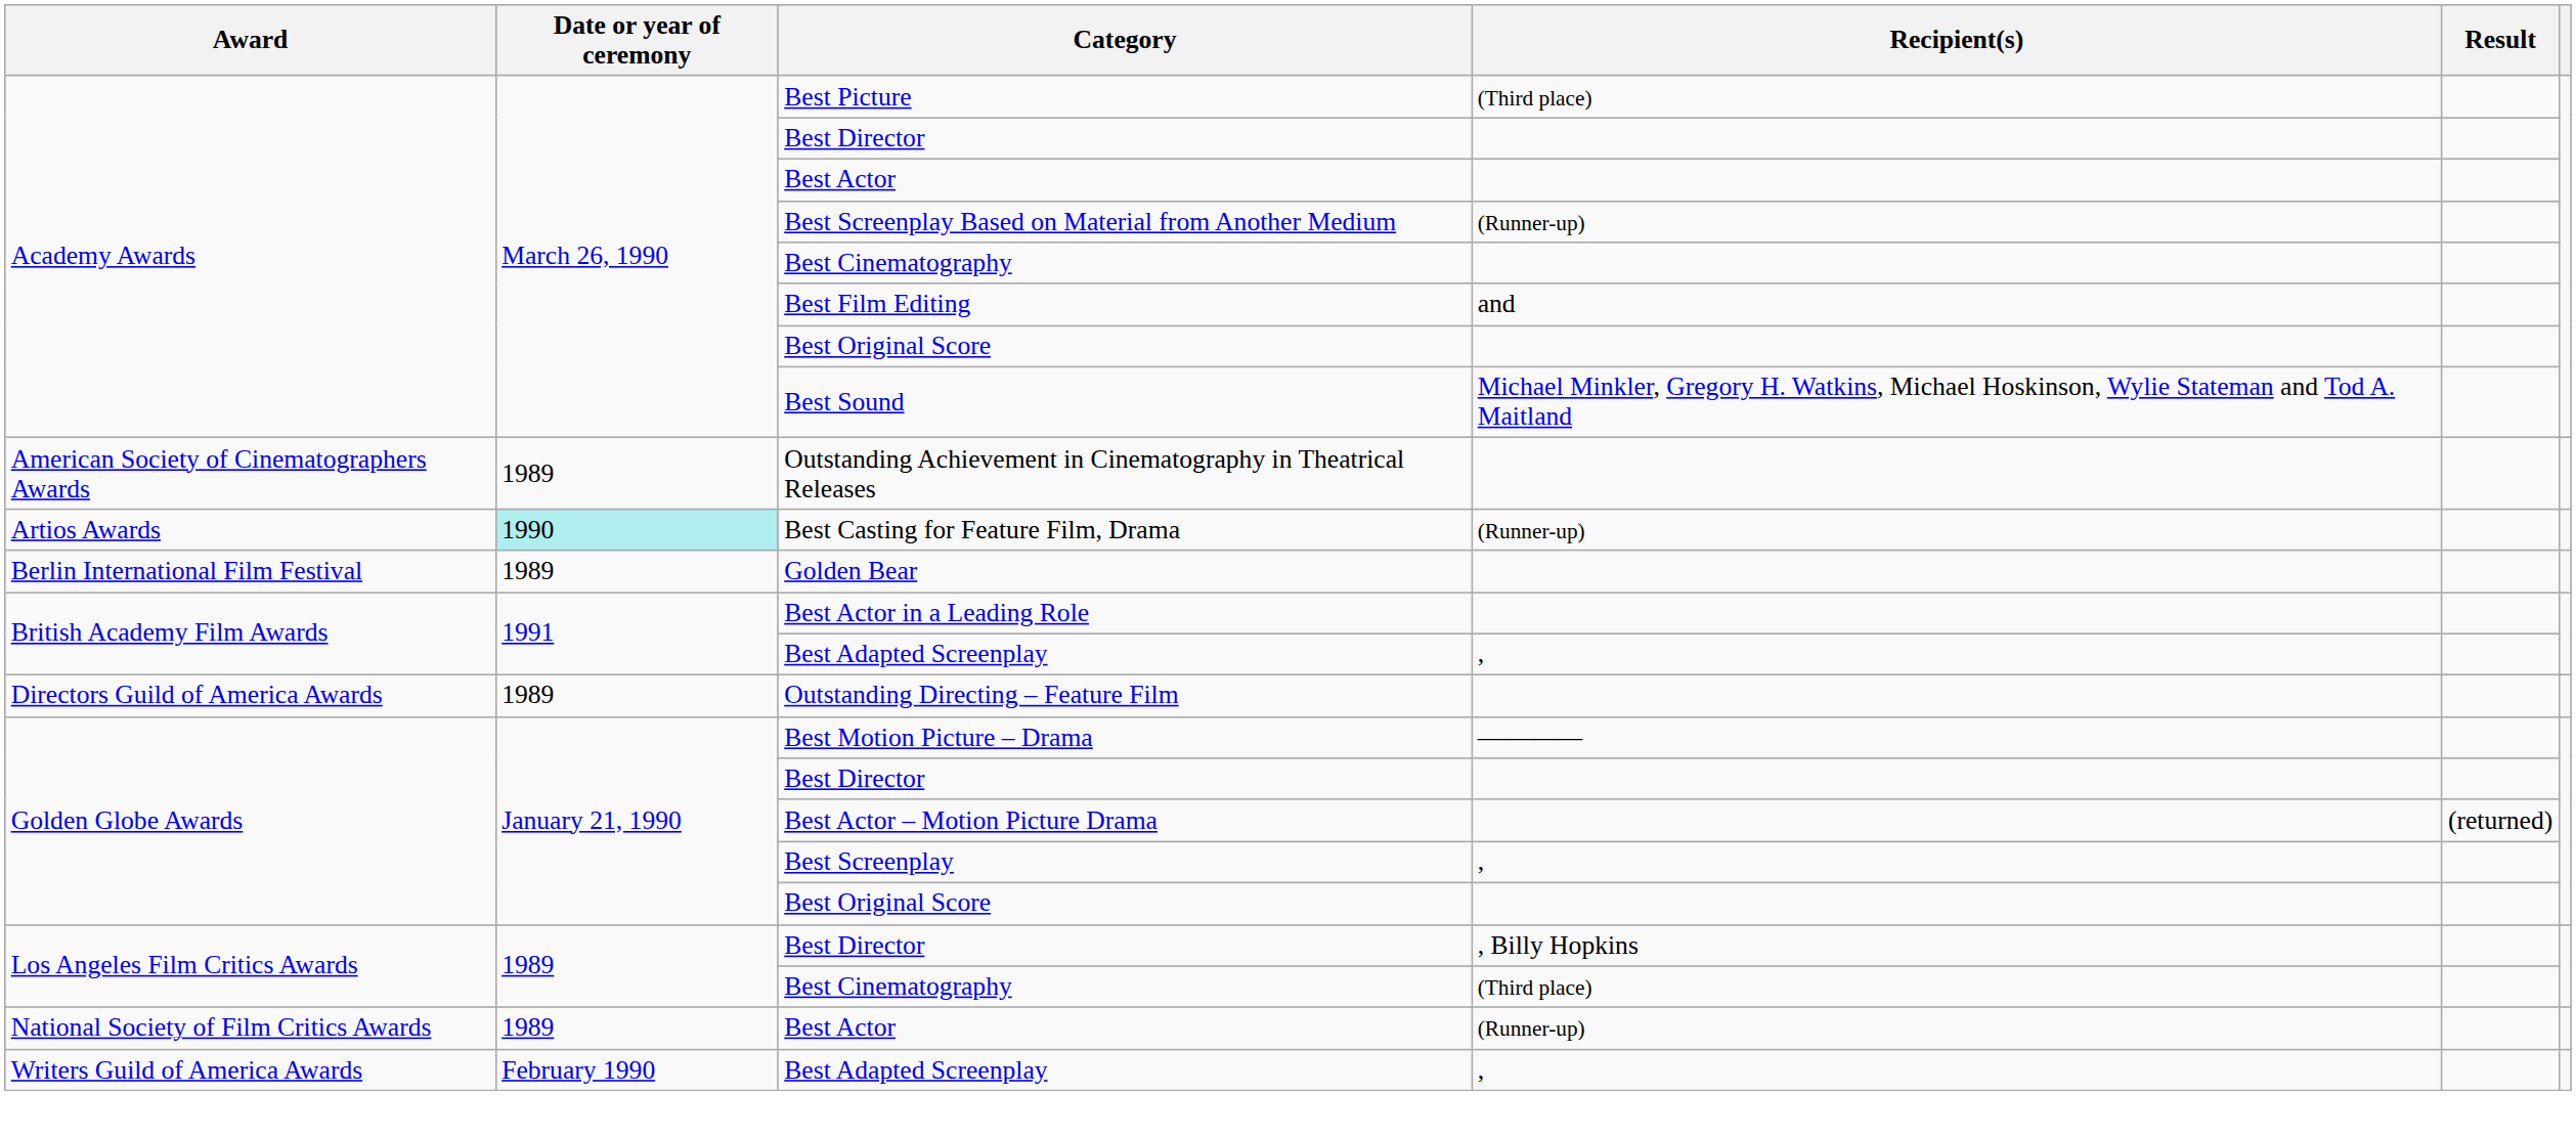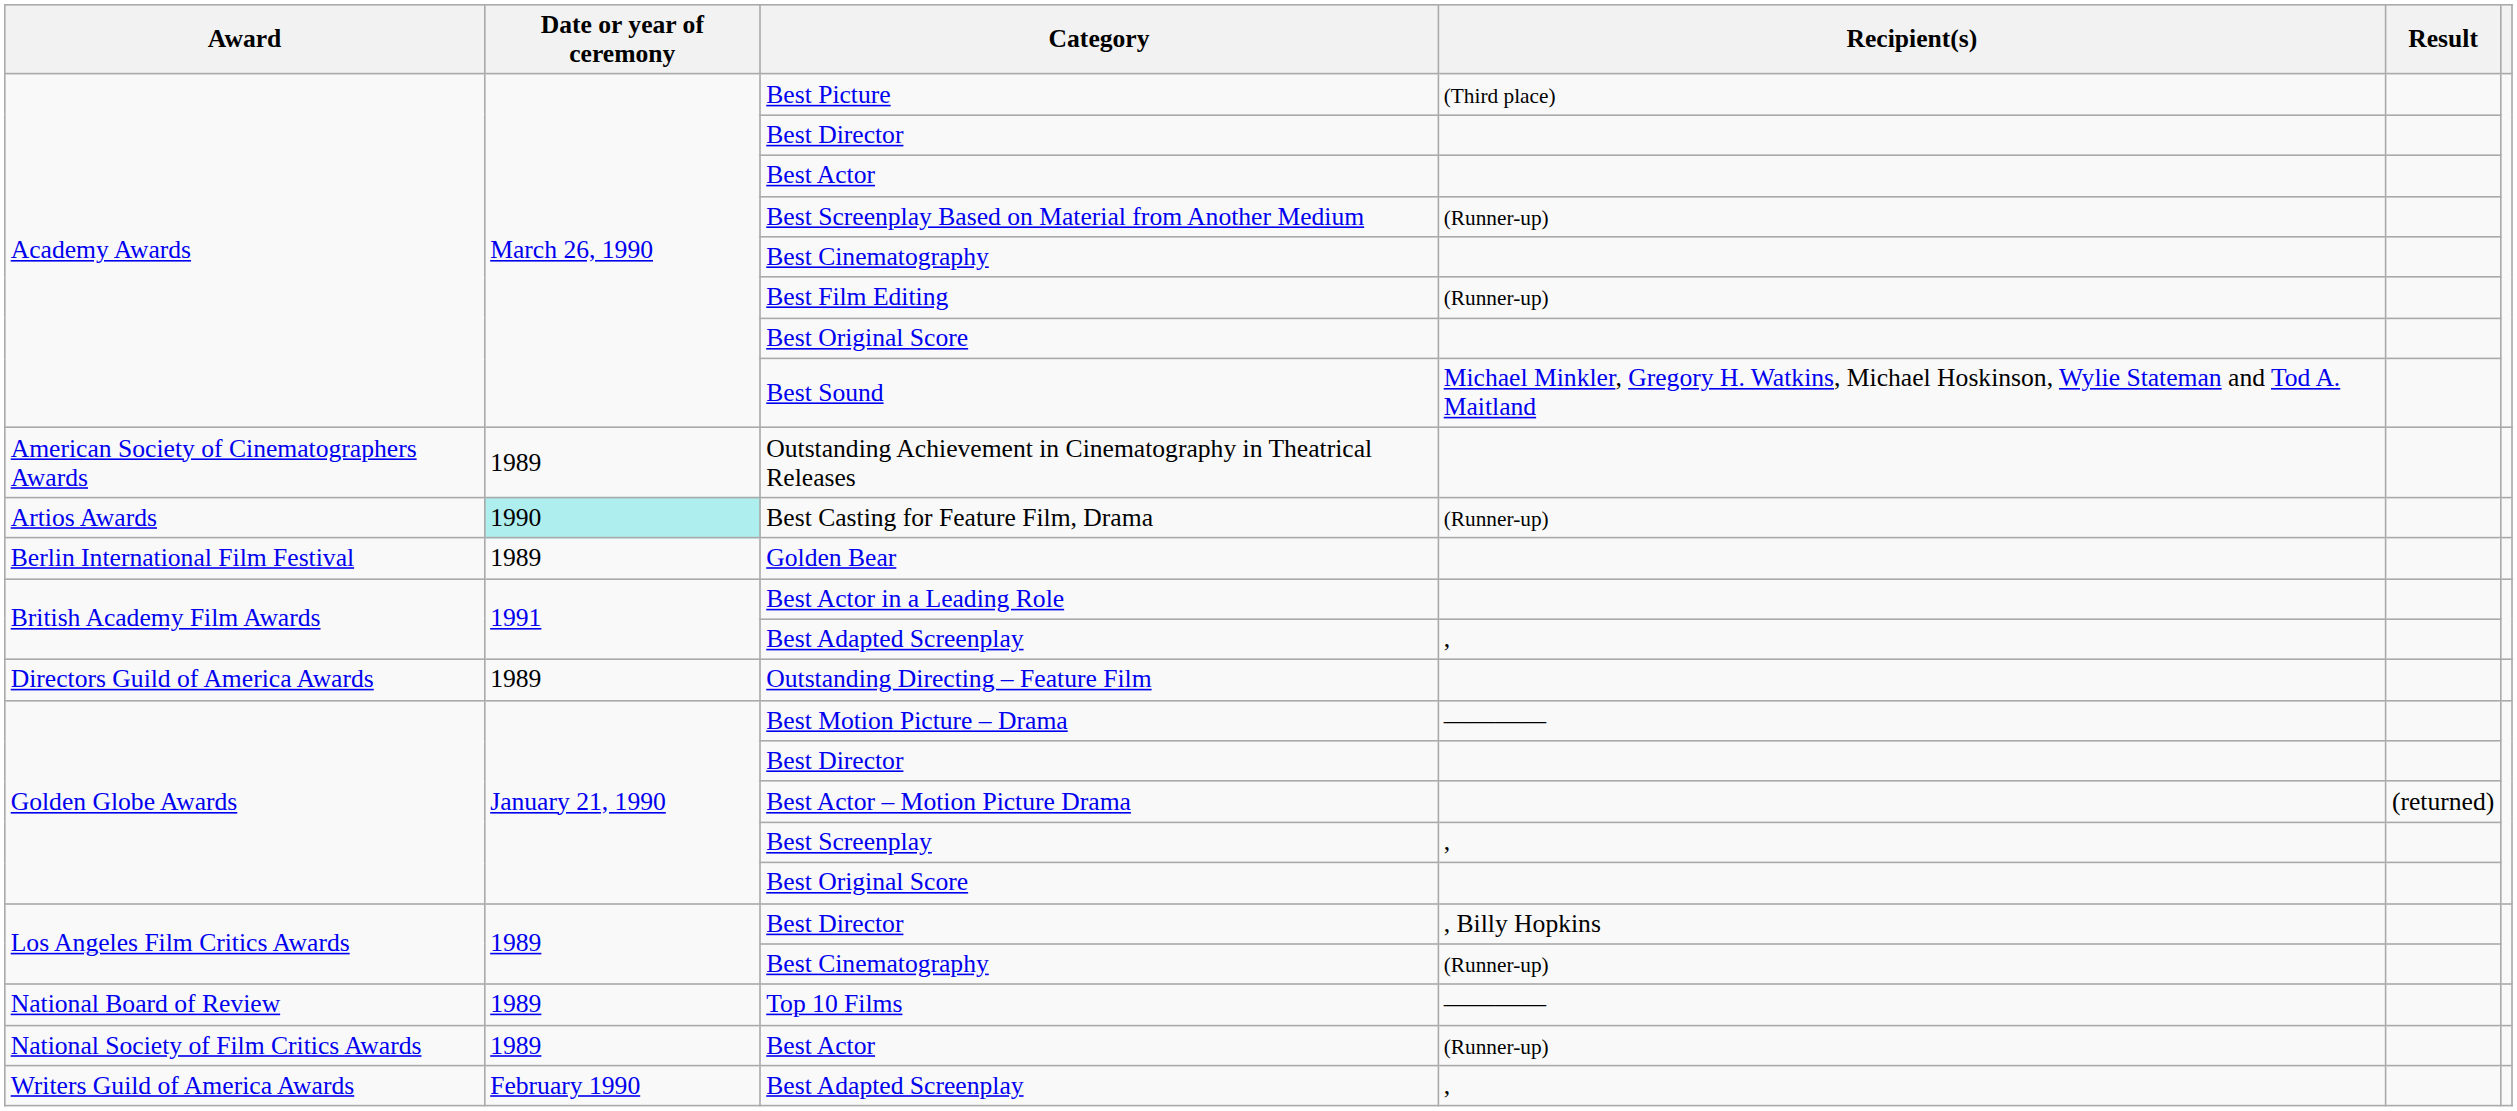Best Film Editing | Recipient(s): and -> (Runner-up)
Los Angeles Film Critics Awards / Best Cinematography | Recipient(s): (Third place) -> (Runner-up)
+ row: National Board of Review | 1989 | Top 10 Films | ————
